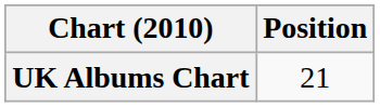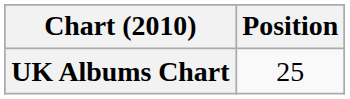UK Albums Chart | Position: 21 -> 25
